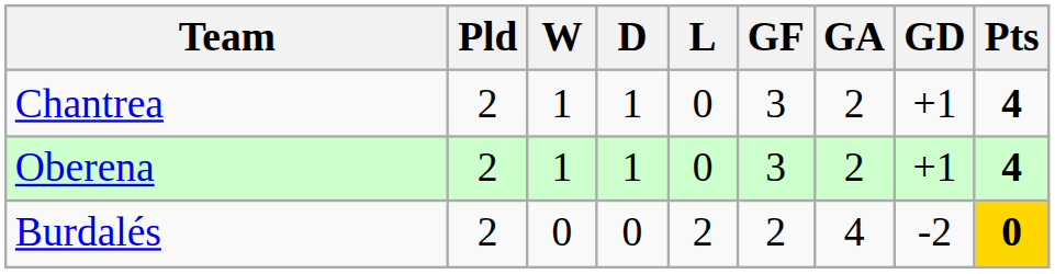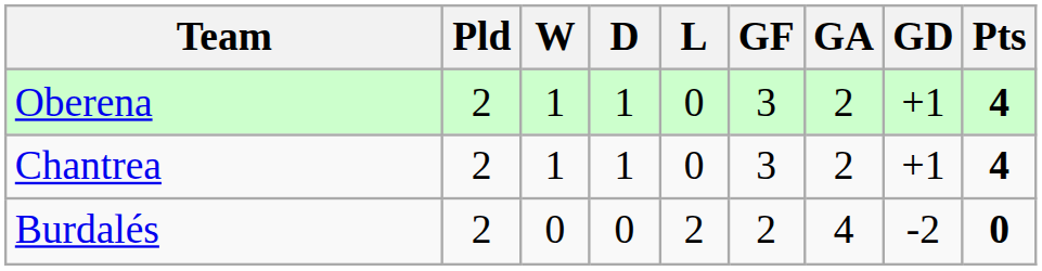rows swapped: Oberena <-> Chantrea
Burdalés | Pts: gold background -> no background
